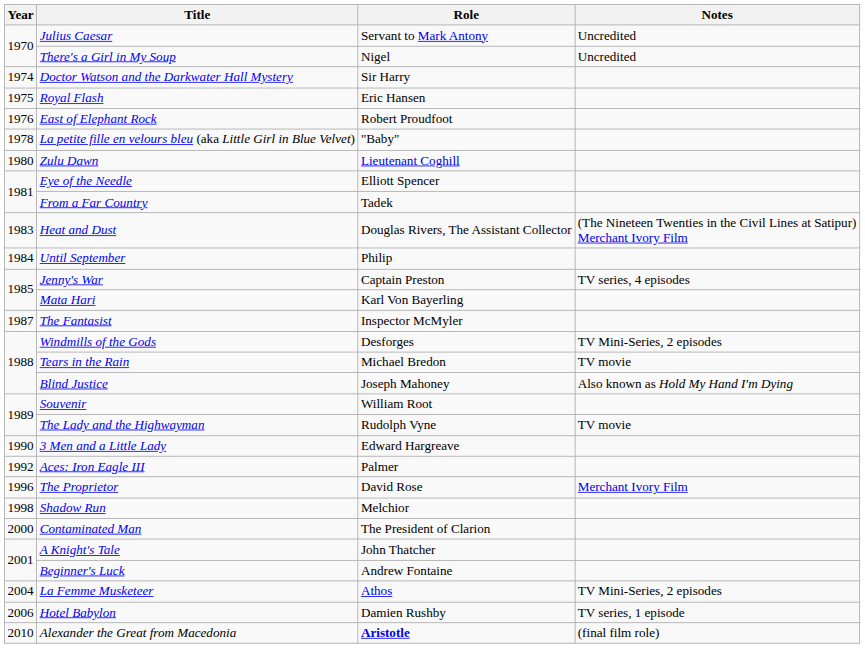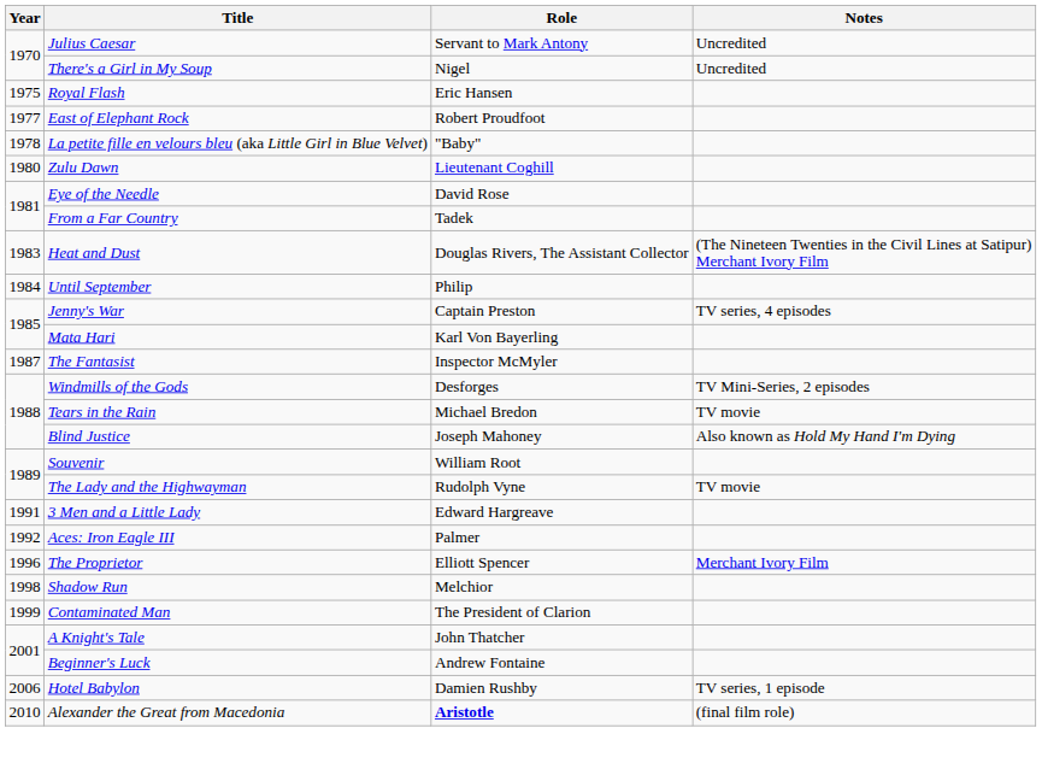- row: 1974 | Doctor Watson and the Darkwater Hall Mystery | Sir Harry
East of Elephant Rock | Year: 1976 -> 1977
Eye of the Needle | Role: Elliott Spencer -> David Rose
3 Men and a Little Lady | Year: 1990 -> 1991
The Proprietor | Role: David Rose -> Elliott Spencer
Contaminated Man | Year: 2000 -> 1999
- row: 2004 | La Femme Musketeer | Athos | TV Mini-Series, 2 episodes
